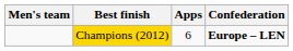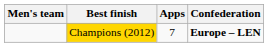Champions (2012) | Apps: 6 -> 7
